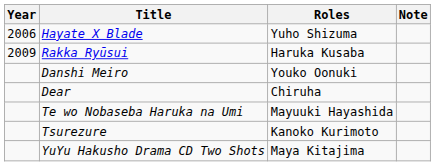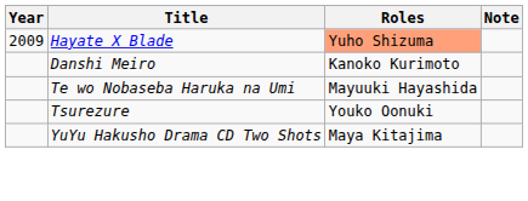Hayate X Blade | Year: 2006 -> 2009
Hayate X Blade | Roles: no background -> lightsalmon background
- row: 2009 | Rakka Ryūsui | Haruka Kusaba
Danshi Meiro | Roles: Youko Oonuki -> Kanoko Kurimoto
- row: Dear | Chiruha
Tsurezure | Roles: Kanoko Kurimoto -> Youko Oonuki
